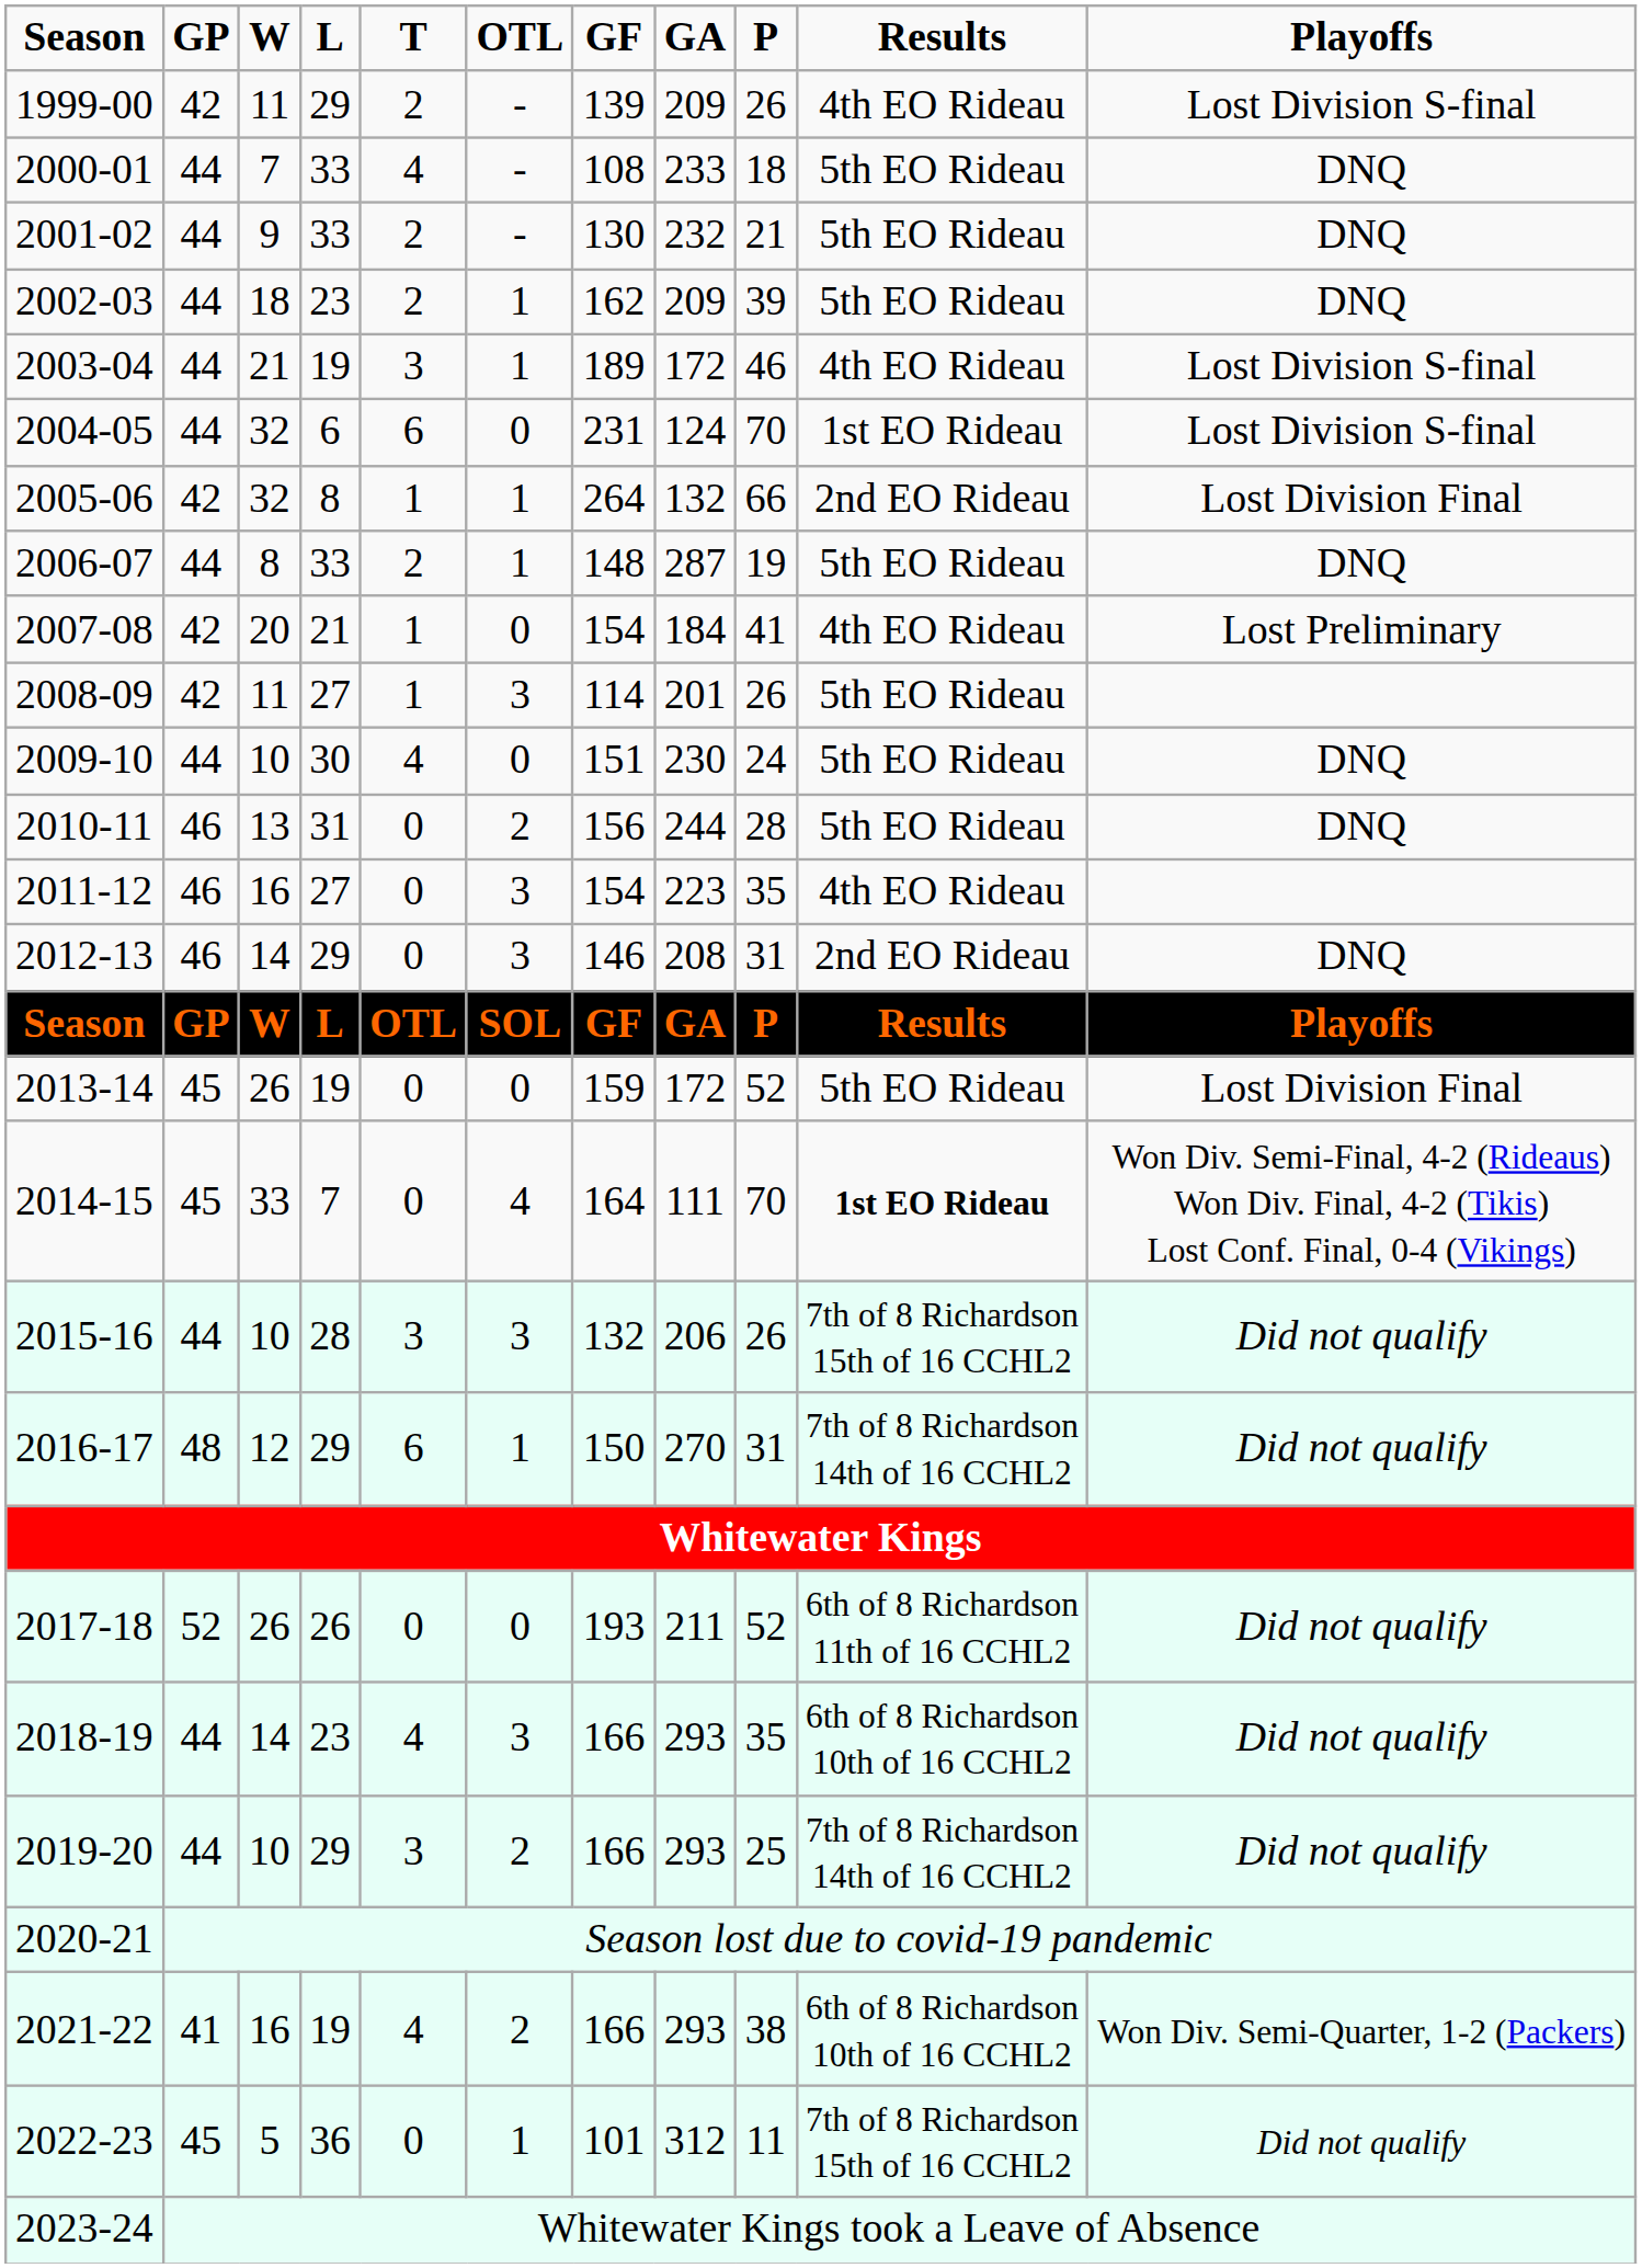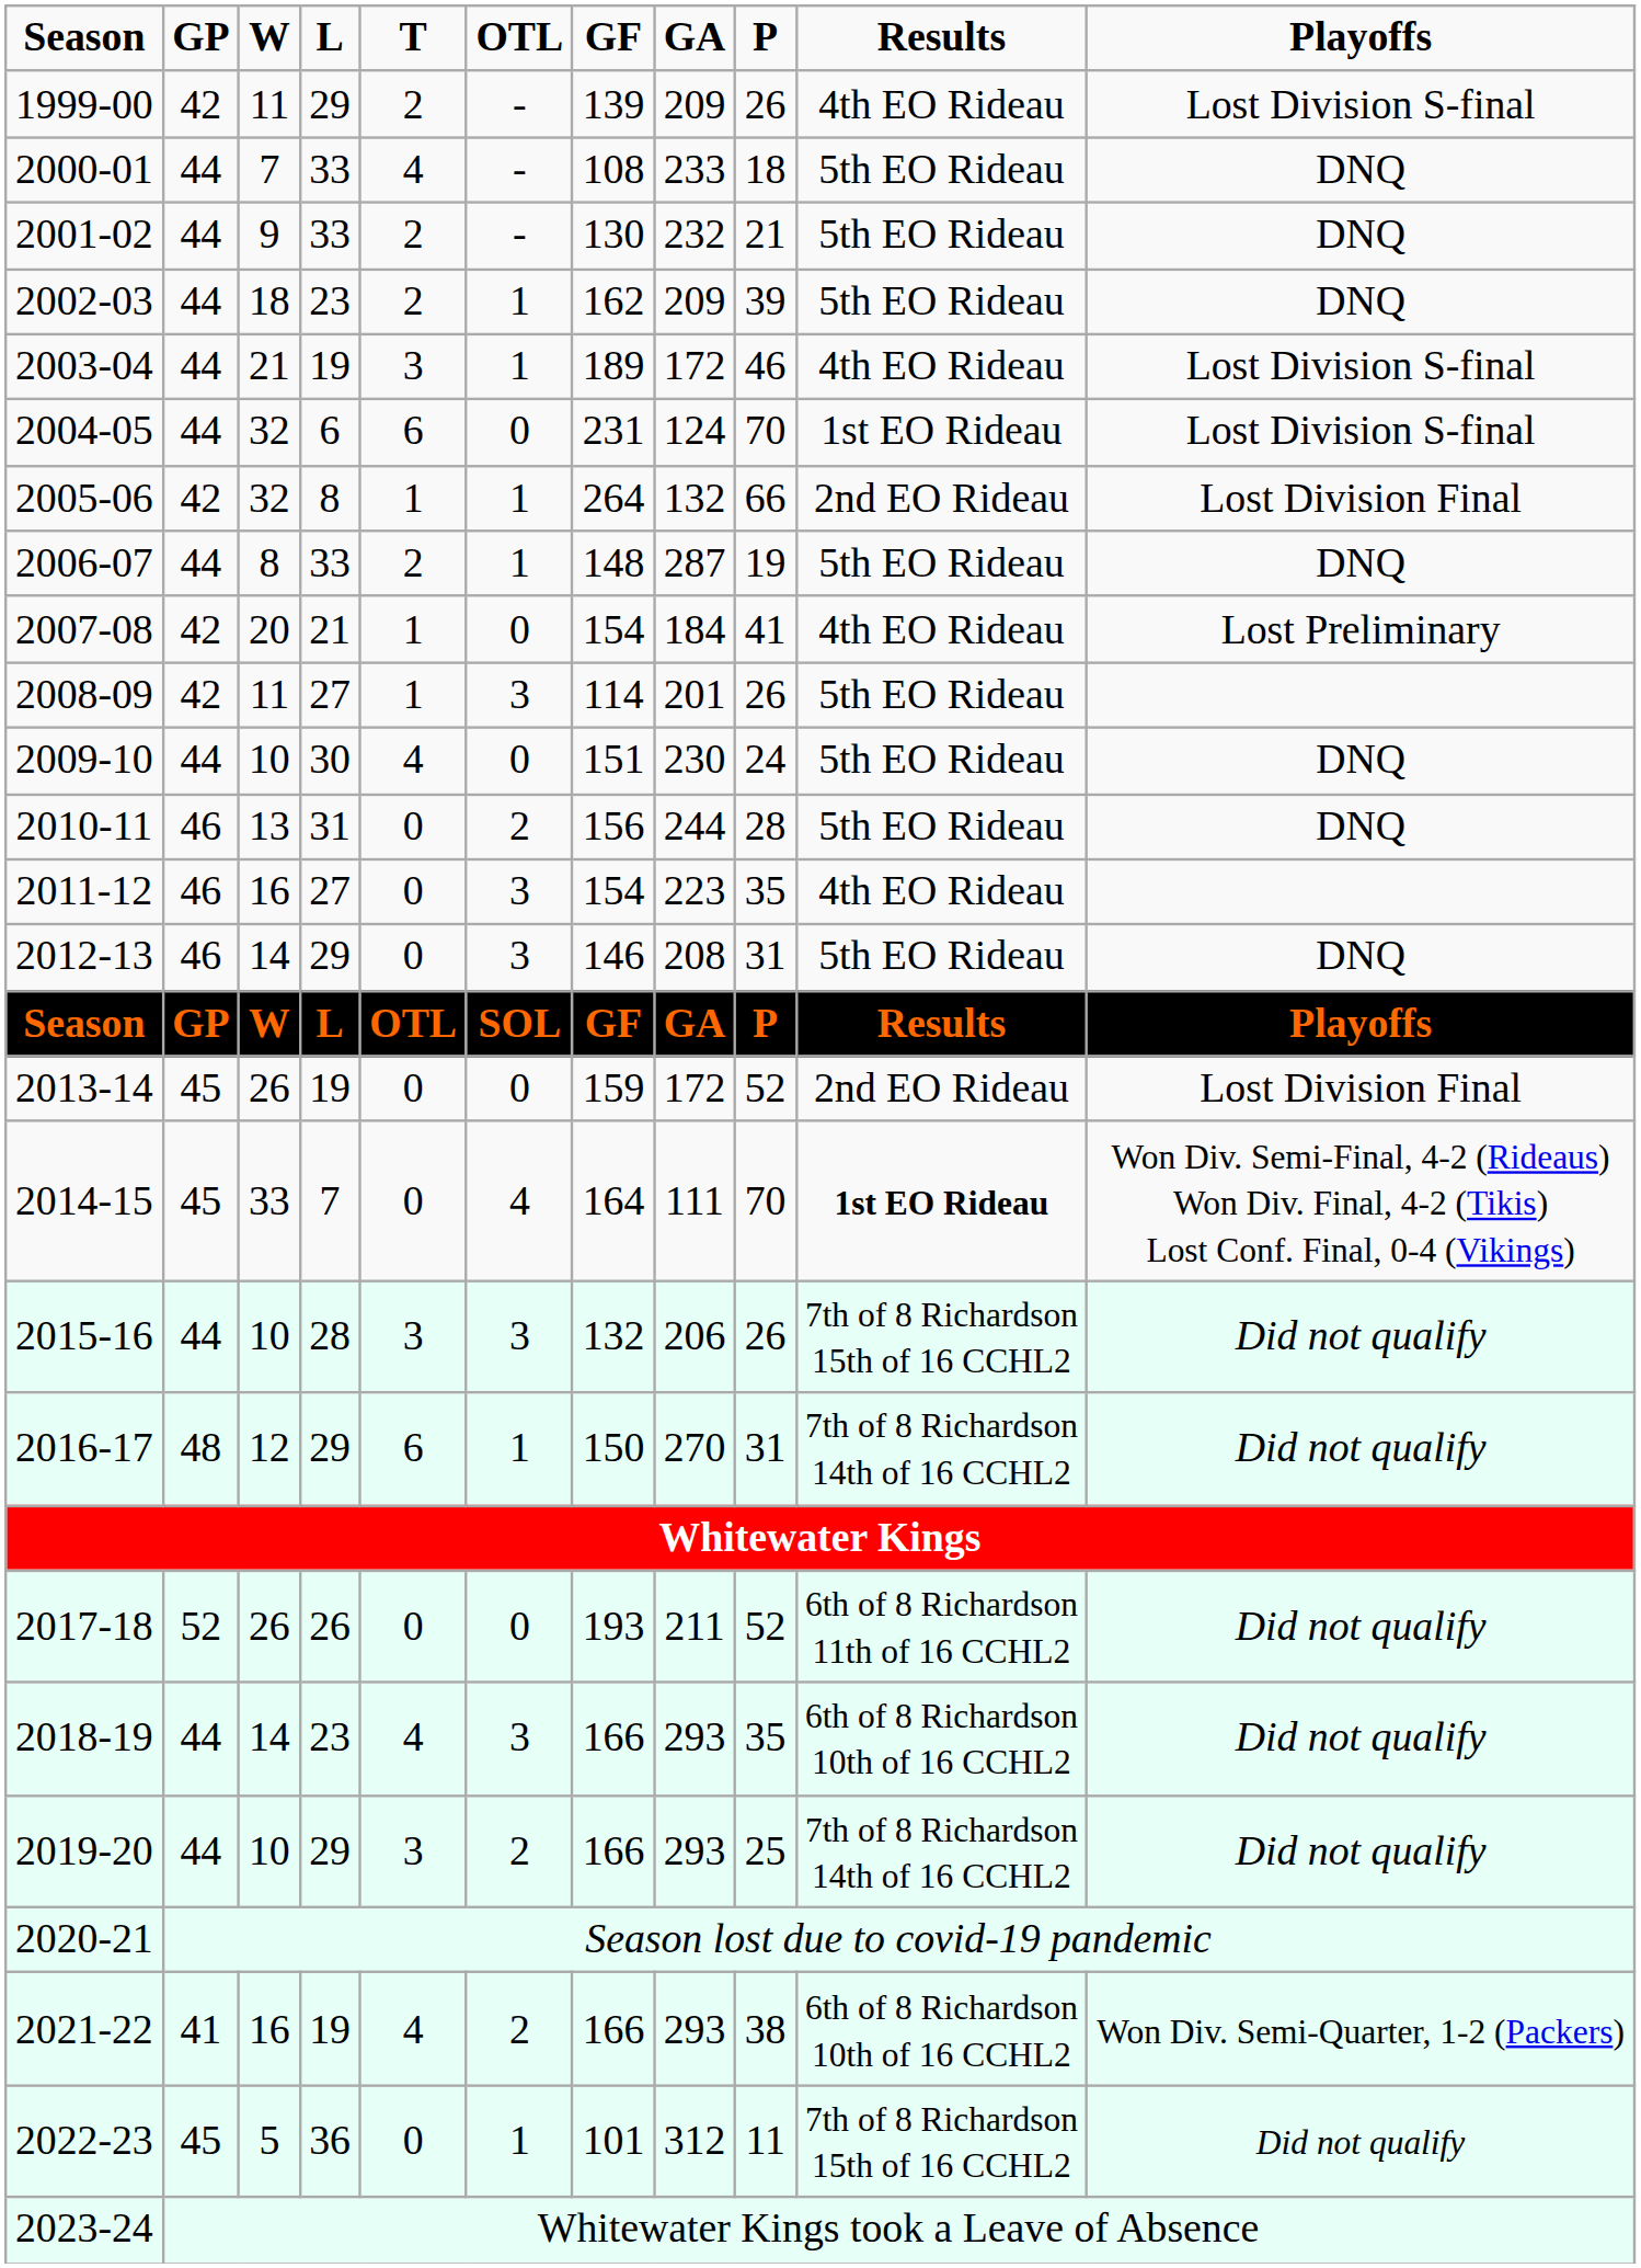2012-13 | Results: 2nd EO Rideau -> 5th EO Rideau
2013-14 | Results: 5th EO Rideau -> 2nd EO Rideau
